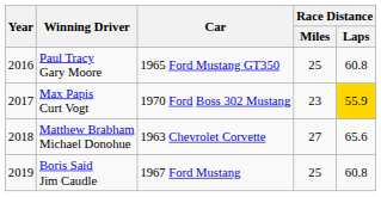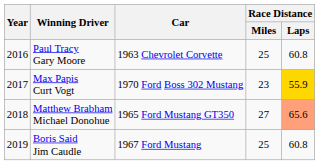Paul Tracy Gary Moore | Car: 1965 Ford Mustang GT350 -> 1963 Chevrolet Corvette
Matthew Brabham Michael Donohue | Car: 1963 Chevrolet Corvette -> 1965 Ford Mustang GT350
Matthew Brabham Michael Donohue | Race Distance / Laps: no background -> lightsalmon background
